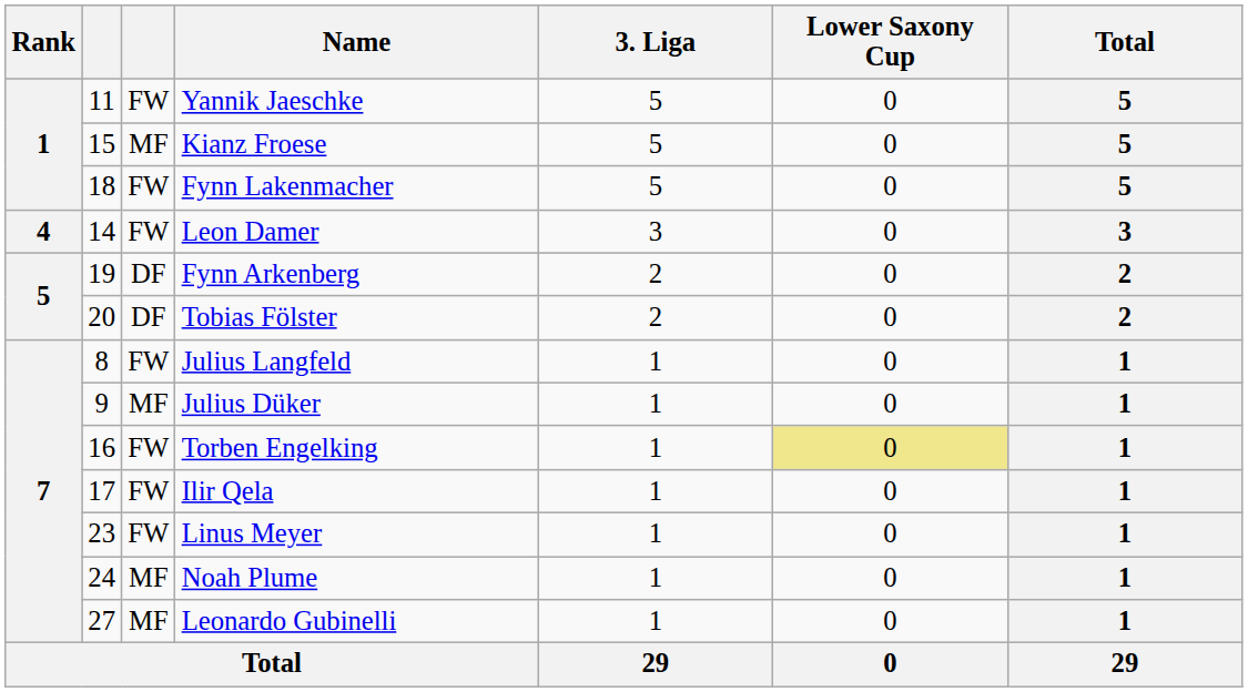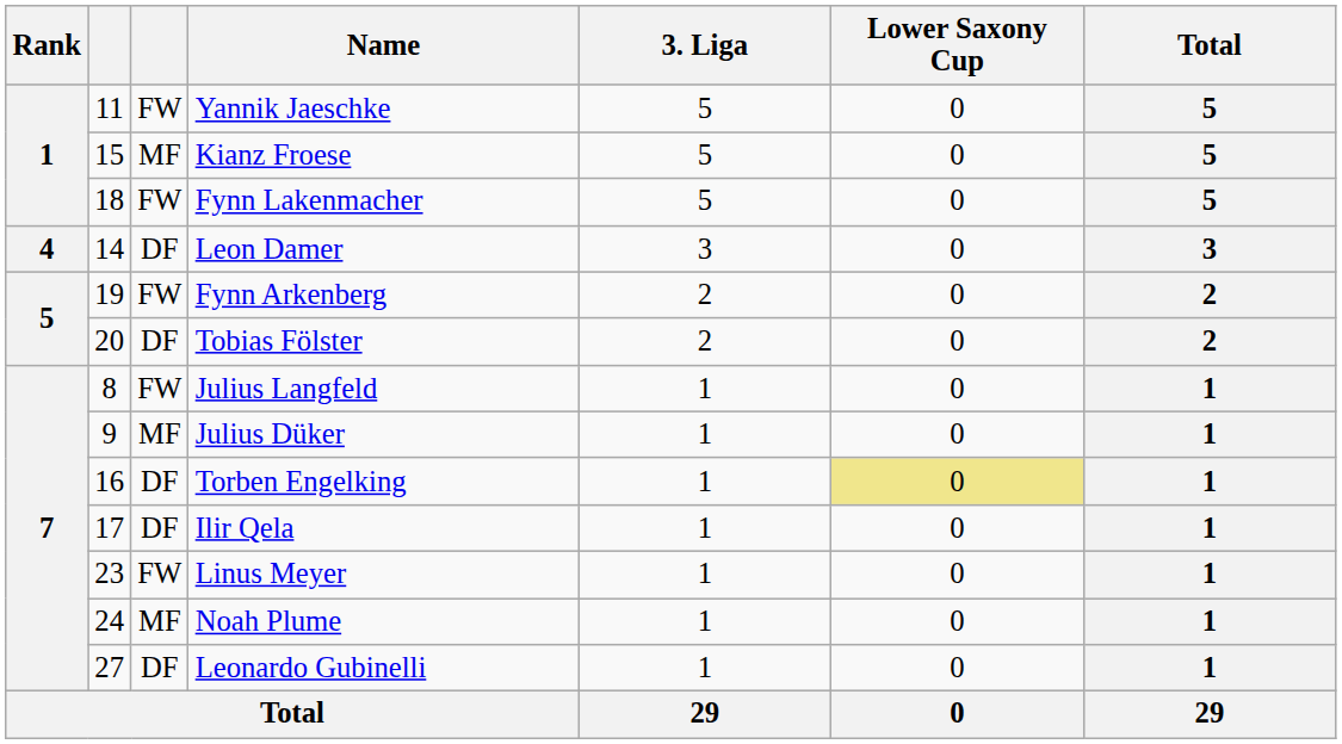Leon Damer | column 3: FW -> DF
Fynn Arkenberg | column 3: DF -> FW
Torben Engelking | column 3: FW -> DF
Ilir Qela | column 3: FW -> DF
Leonardo Gubinelli | column 3: MF -> DF
